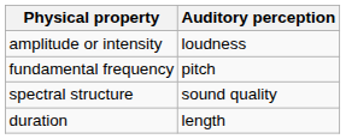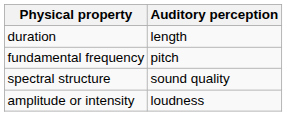rows swapped: amplitude or intensity <-> duration
